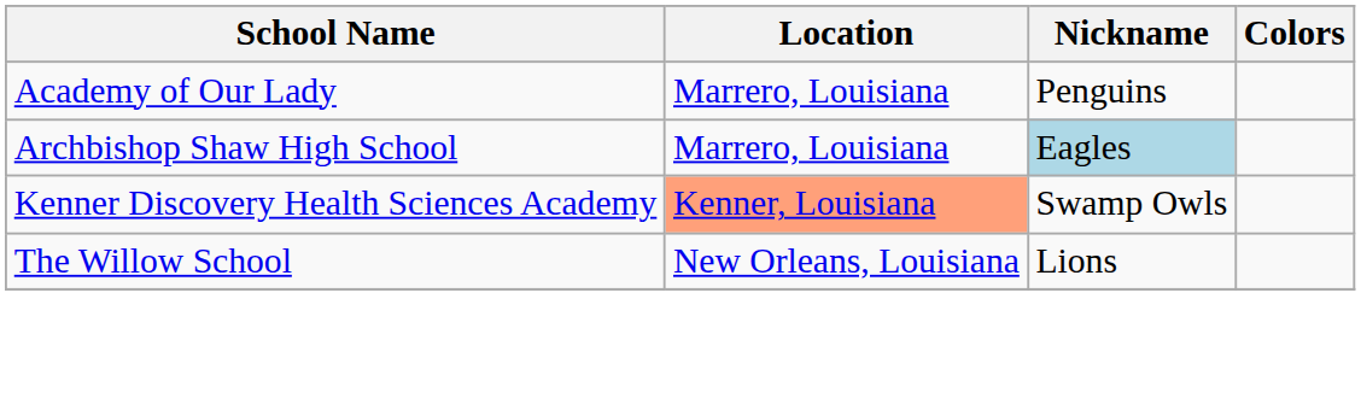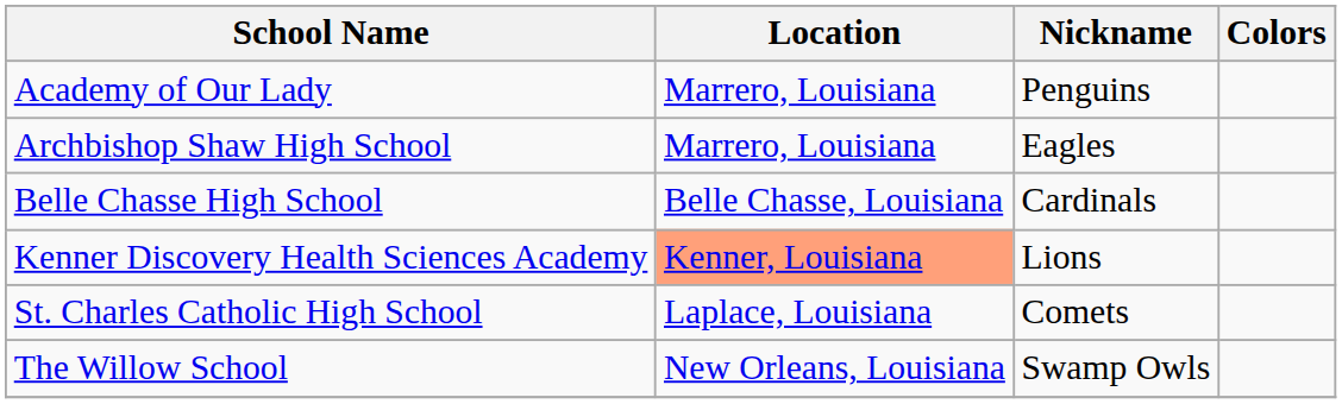Archbishop Shaw High School | Nickname: lightblue background -> no background
+ row: Belle Chasse High School | Belle Chasse, Louisiana | Cardinals
Kenner Discovery Health Sciences Academy | Nickname: Swamp Owls -> Lions
+ row: St. Charles Catholic High School | Laplace, Louisiana | Comets
The Willow School | Nickname: Lions -> Swamp Owls
